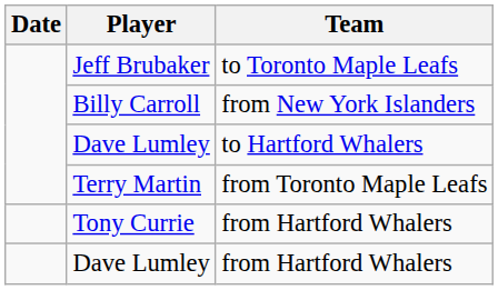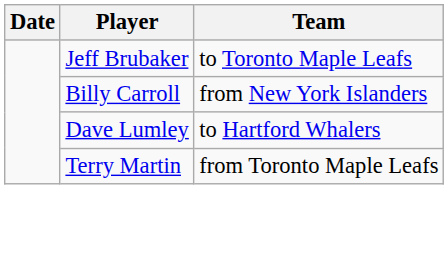- row: Tony Currie | from Hartford Whalers
- row: Dave Lumley | from Hartford Whalers
